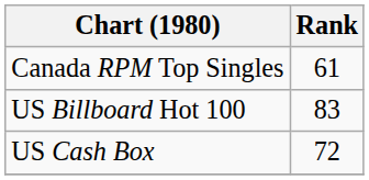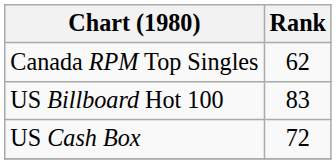Canada RPM Top Singles | Rank: 61 -> 62
